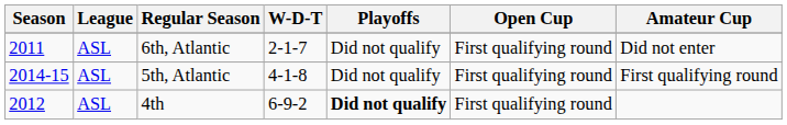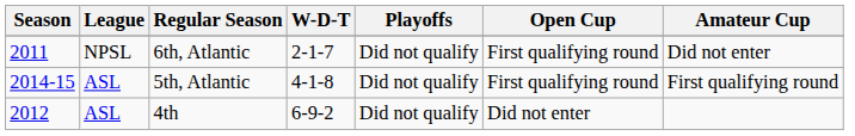6th, Atlantic | League: ASL -> NPSL
4th | Playoffs: bold -> normal
4th | Open Cup: First qualifying round -> Did not enter
